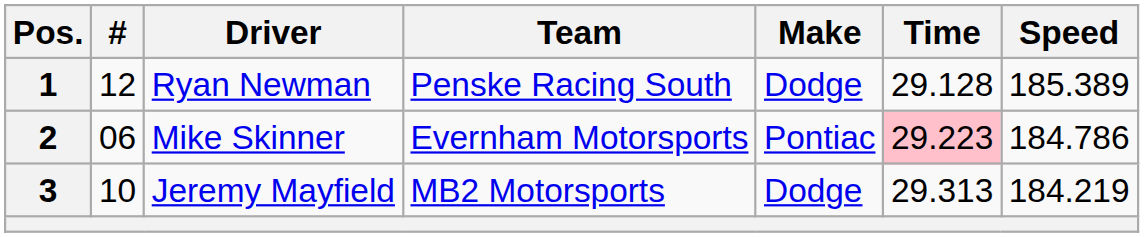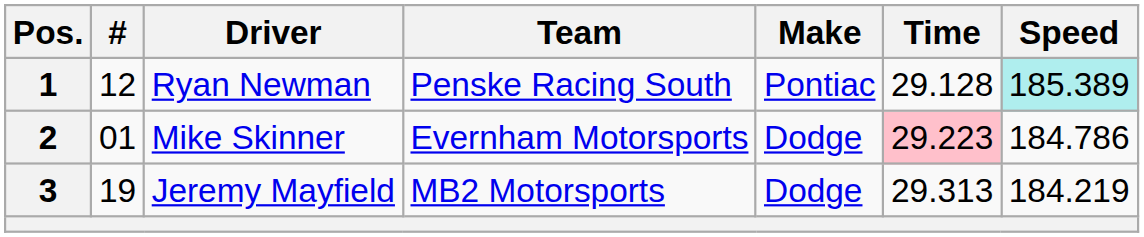1 | Make: Dodge -> Pontiac
1 | Speed: no background -> paleturquoise background
2 | #: 06 -> 01
2 | Make: Pontiac -> Dodge
3 | #: 10 -> 19
